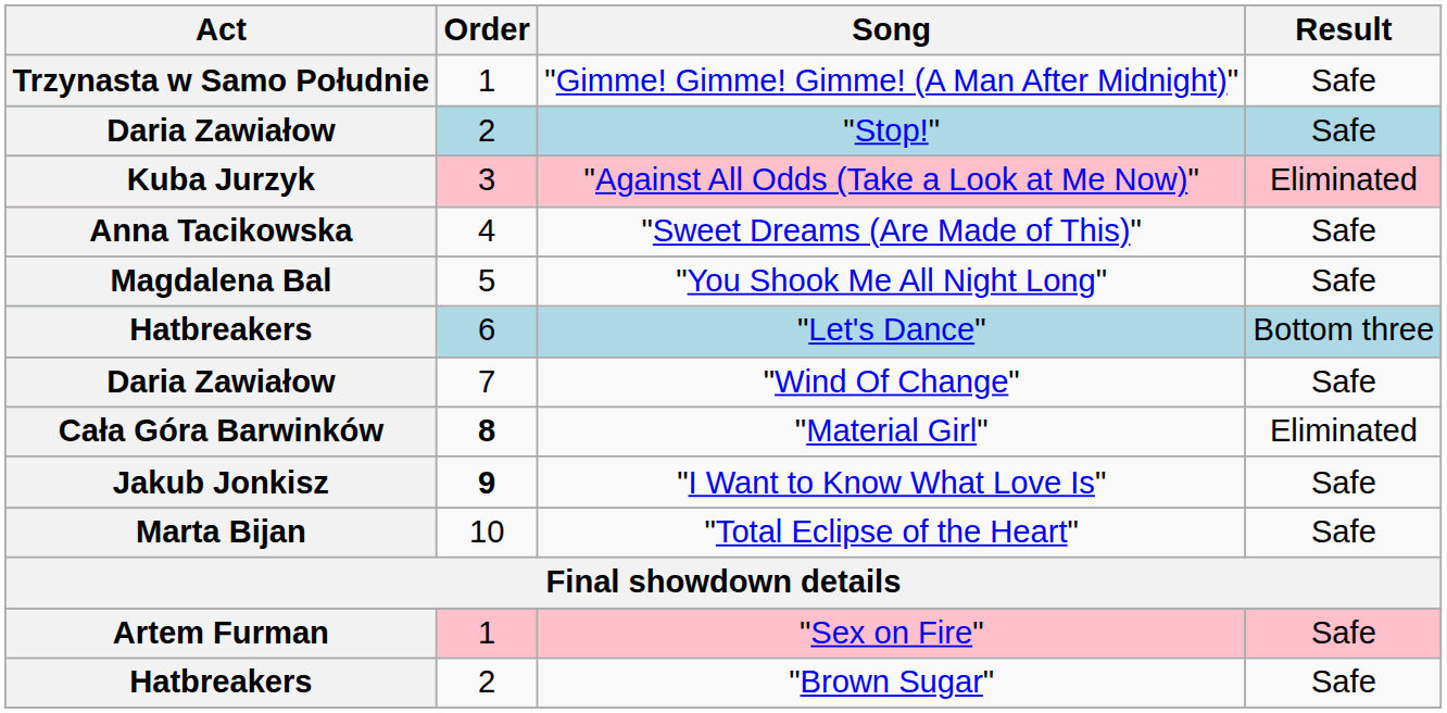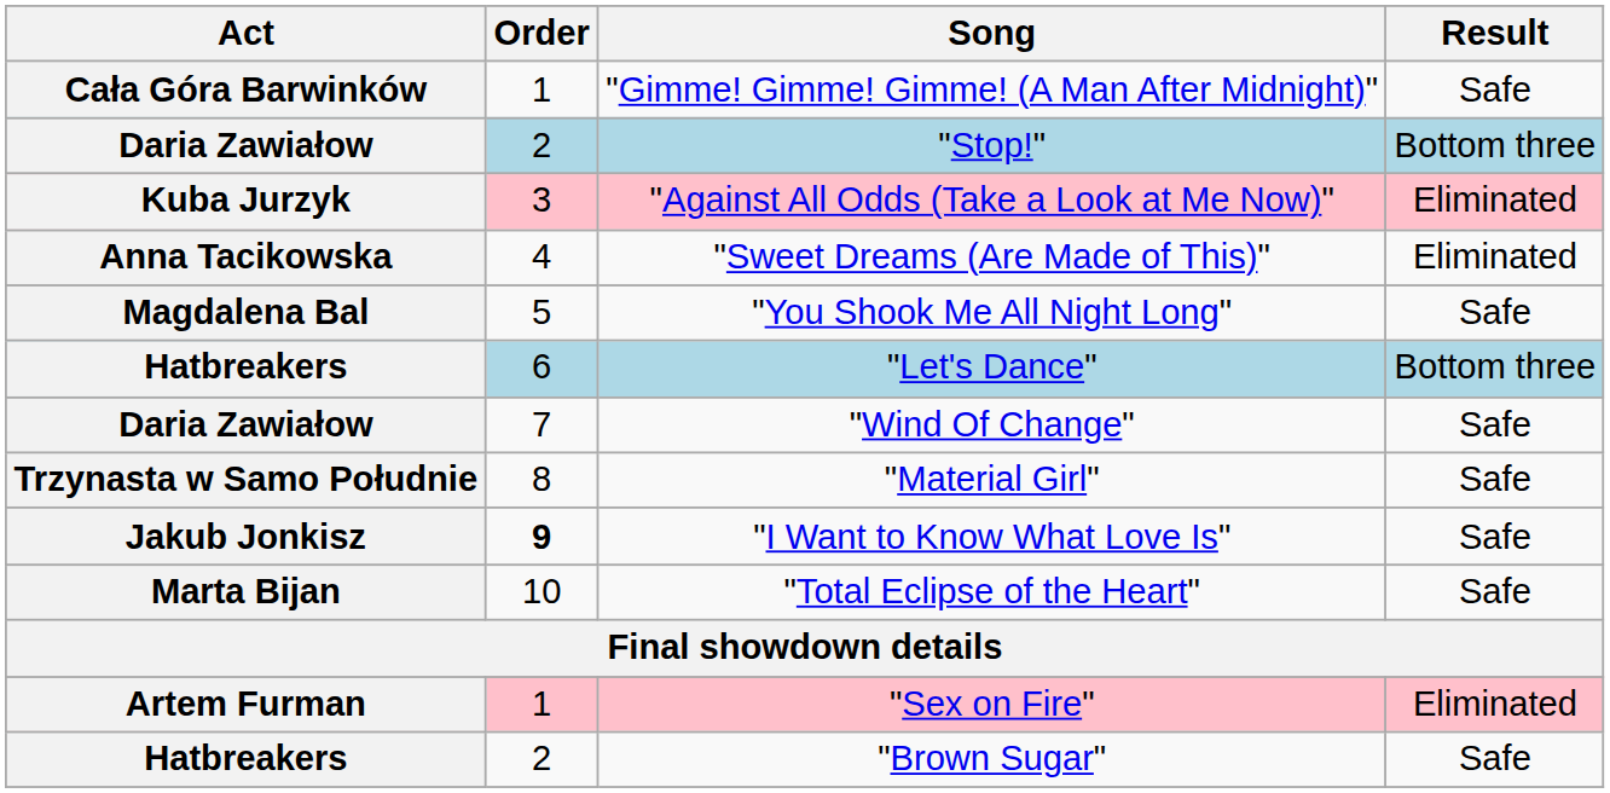"Gimme! Gimme! Gimme! (A Man After Midnight)" | Act: Trzynasta w Samo Południe -> Cała Góra Barwinków
"Stop!" | Result: Safe -> Bottom three
"Sweet Dreams (Are Made of This)" | Result: Safe -> Eliminated
"Material Girl" | Act: Cała Góra Barwinków -> Trzynasta w Samo Południe
"Material Girl" | Order: bold -> normal
"Material Girl" | Result: Eliminated -> Safe
"Sex on Fire" | Result: Safe -> Eliminated
